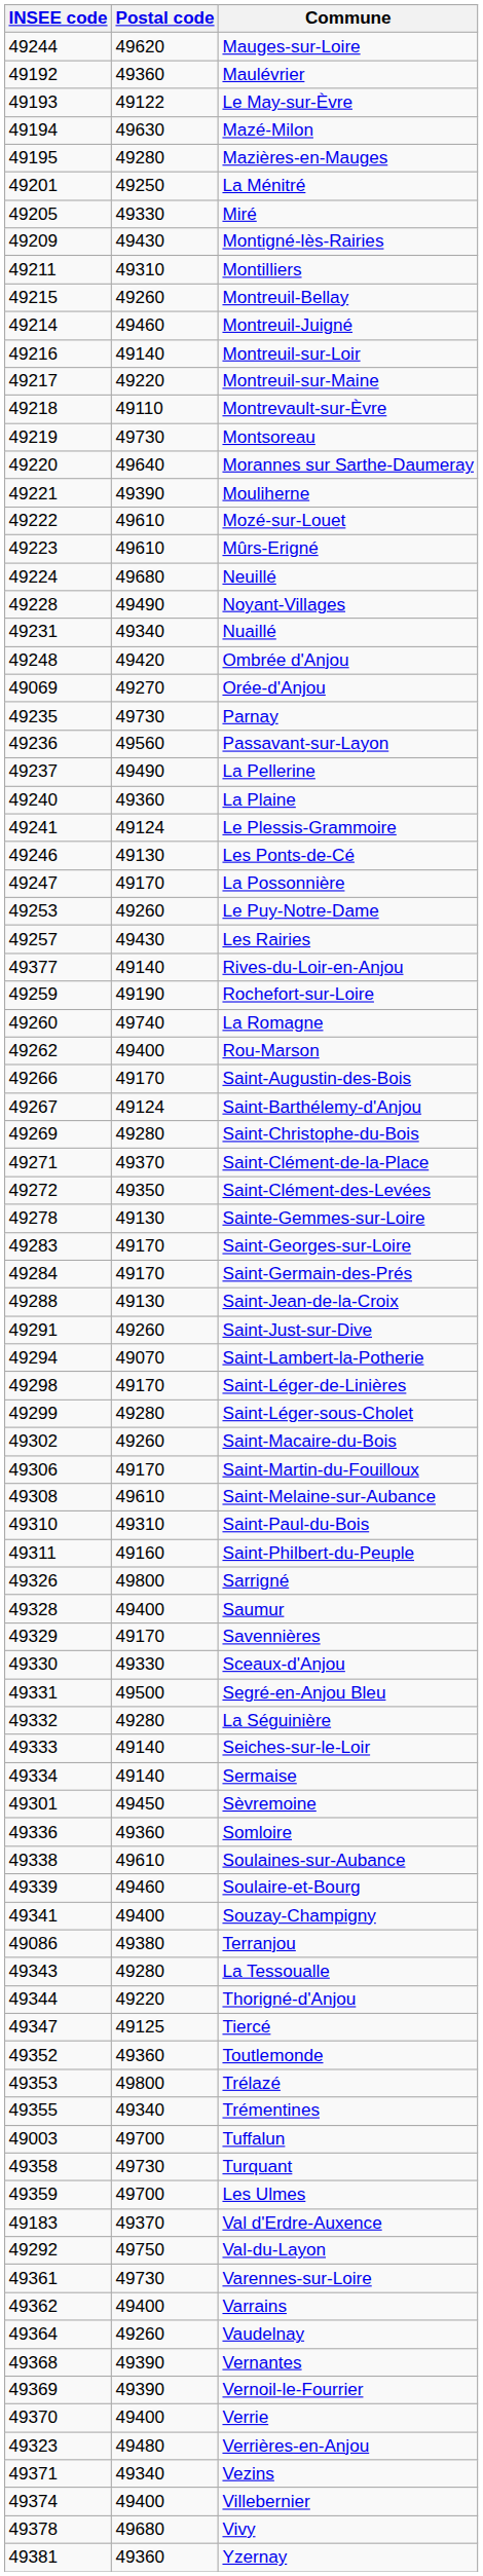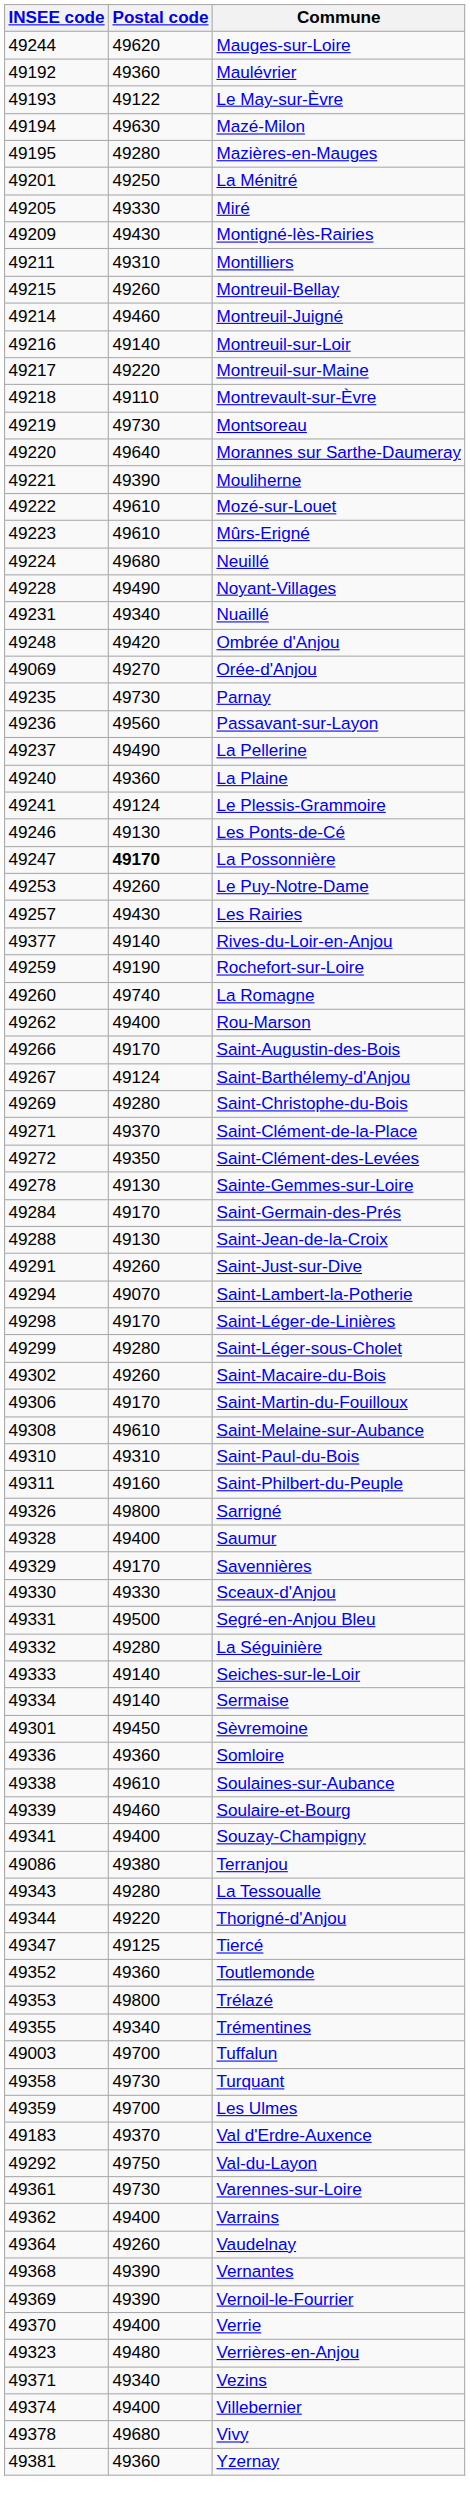La Possonnière | Postal code: normal -> bold
- row: 49283 | 49170 | Saint-Georges-sur-Loire
